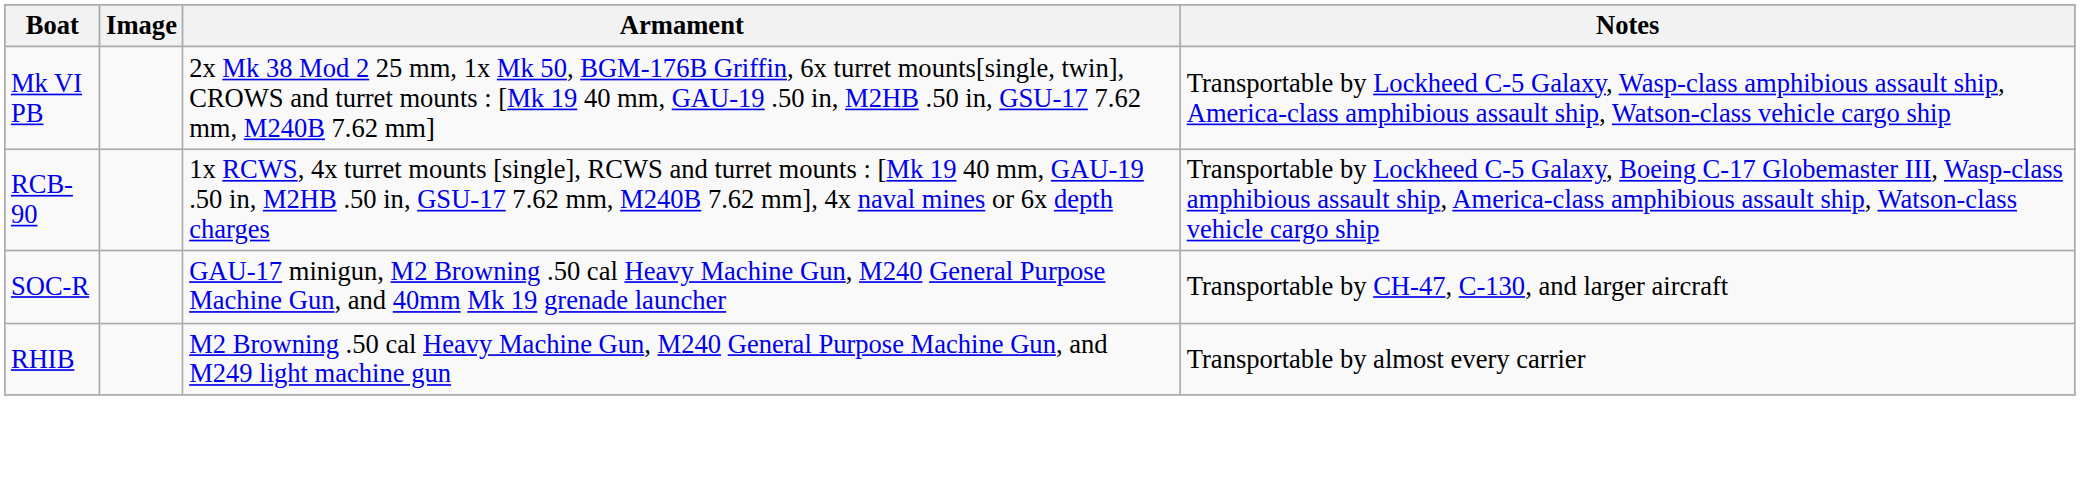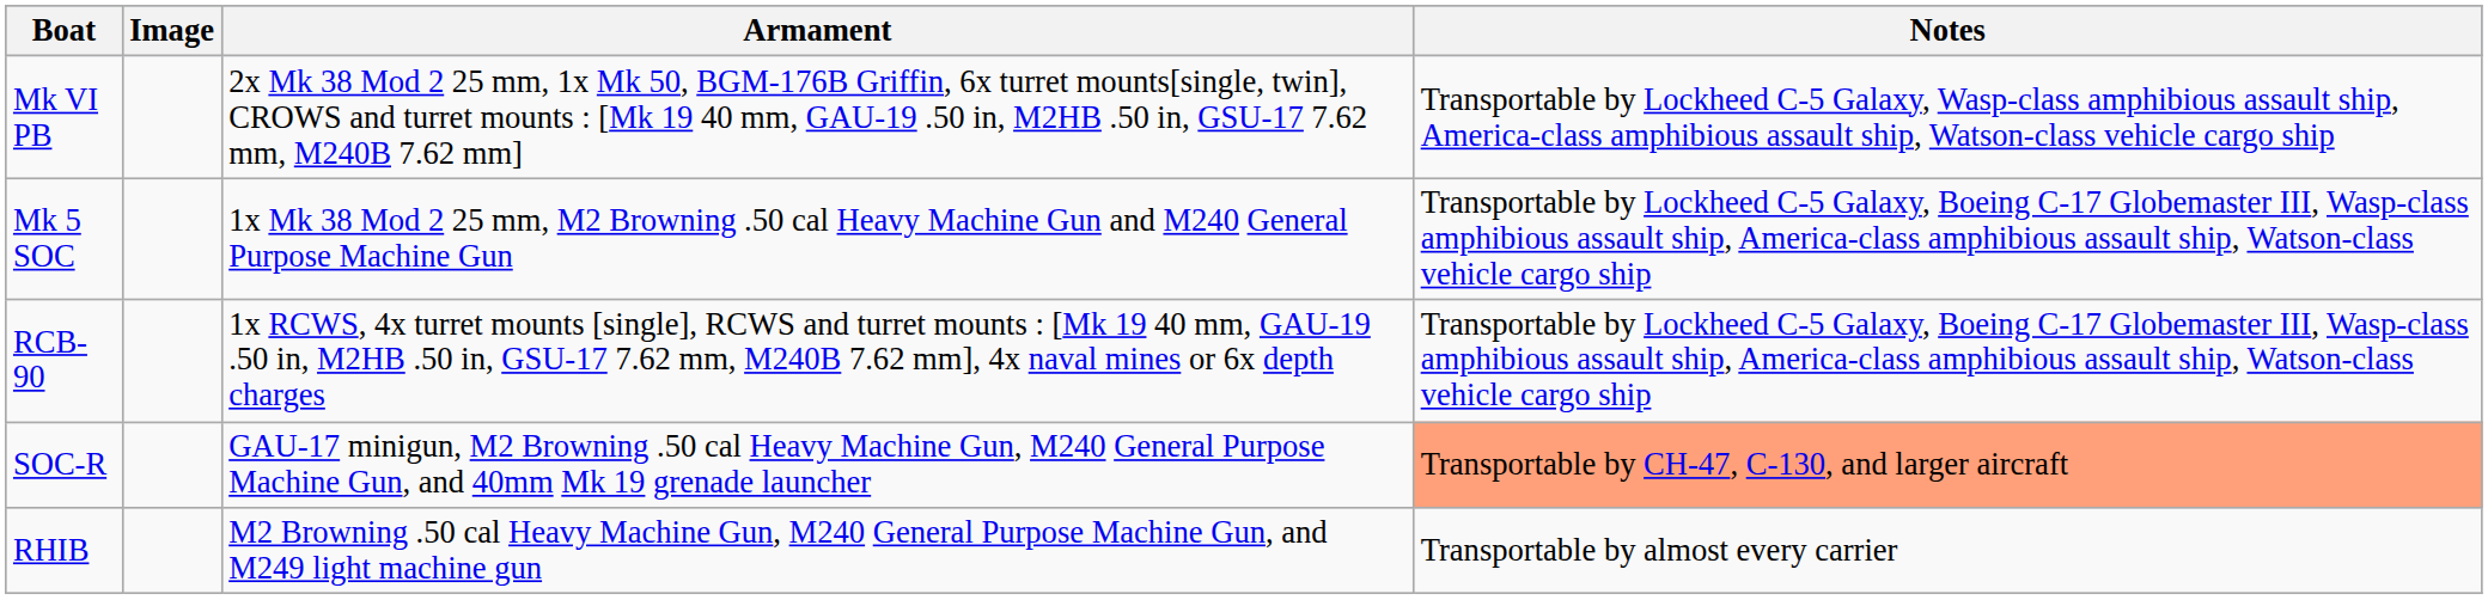+ row: Mk 5 SOC | 1x Mk 38 Mod 2 25 mm, M2 Browning .50 cal Heavy Machine Gun and M240 General Purpose Machine Gun | Transportable by Lockheed C-5 Galaxy, Boeing C-17 Globemaster III, Wasp-class amphibious assault ship, America-class amphibious assault ship, Watson-class vehicle cargo ship
SOC-R | Notes: no background -> lightsalmon background
